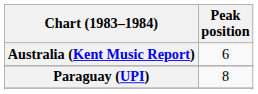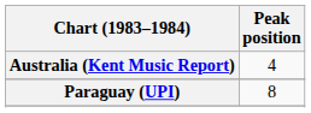Australia (Kent Music Report) | Peak position: 6 -> 4
